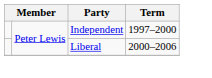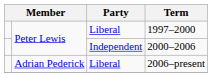1997–2000 | Party: Independent -> Liberal
2000–2006 | Party: Liberal -> Independent
+ row: Adrian Pederick | Liberal | 2006–present
